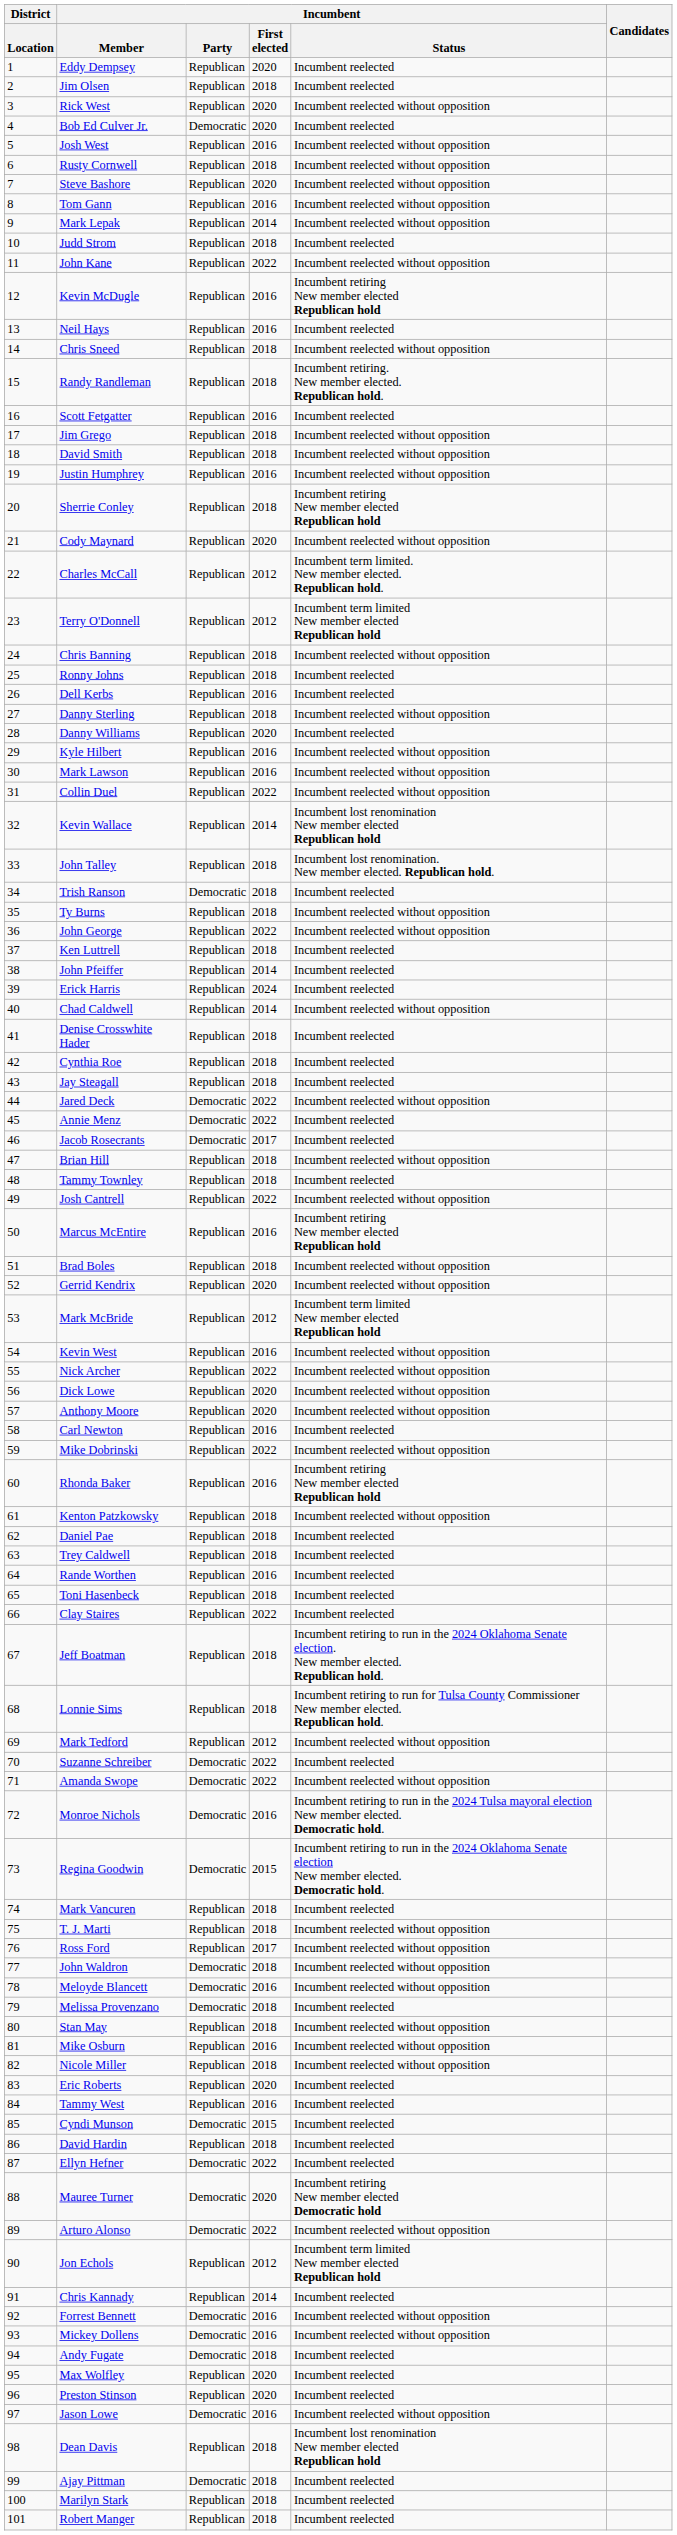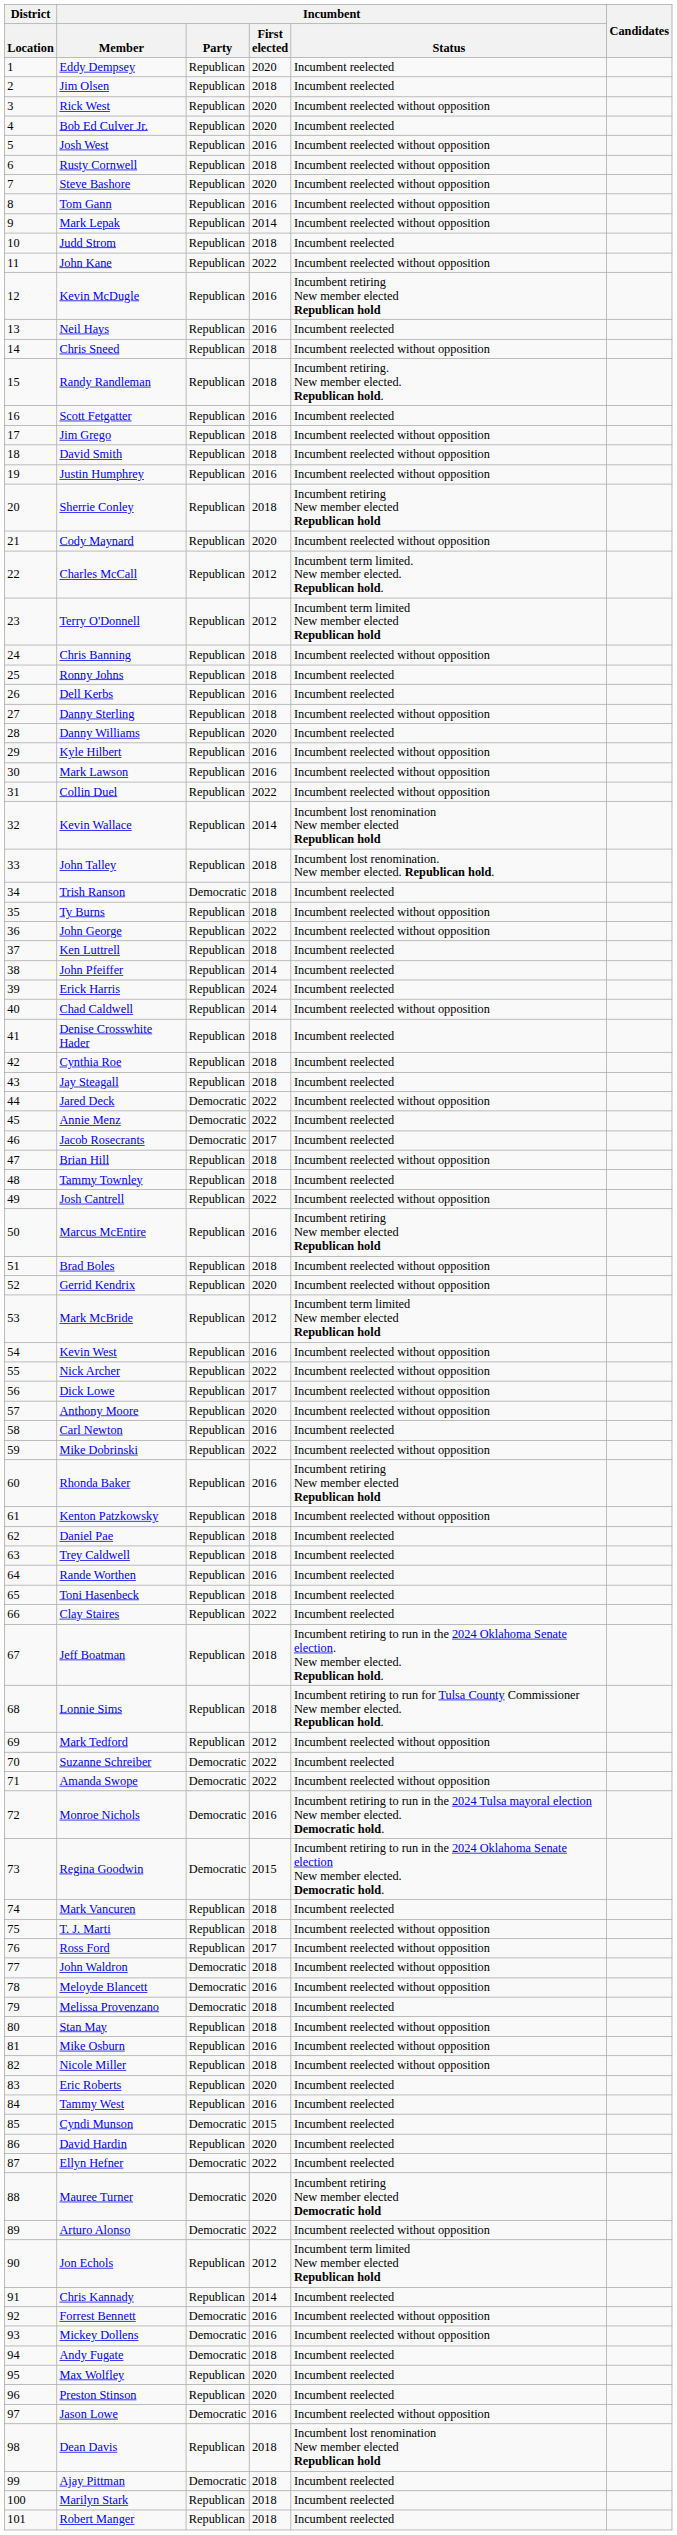Bob Ed Culver Jr. | Incumbent / Party: Democratic -> Republican
Dick Lowe | Incumbent / First elected: 2020 -> 2017
David Hardin | Incumbent / First elected: 2018 -> 2020
